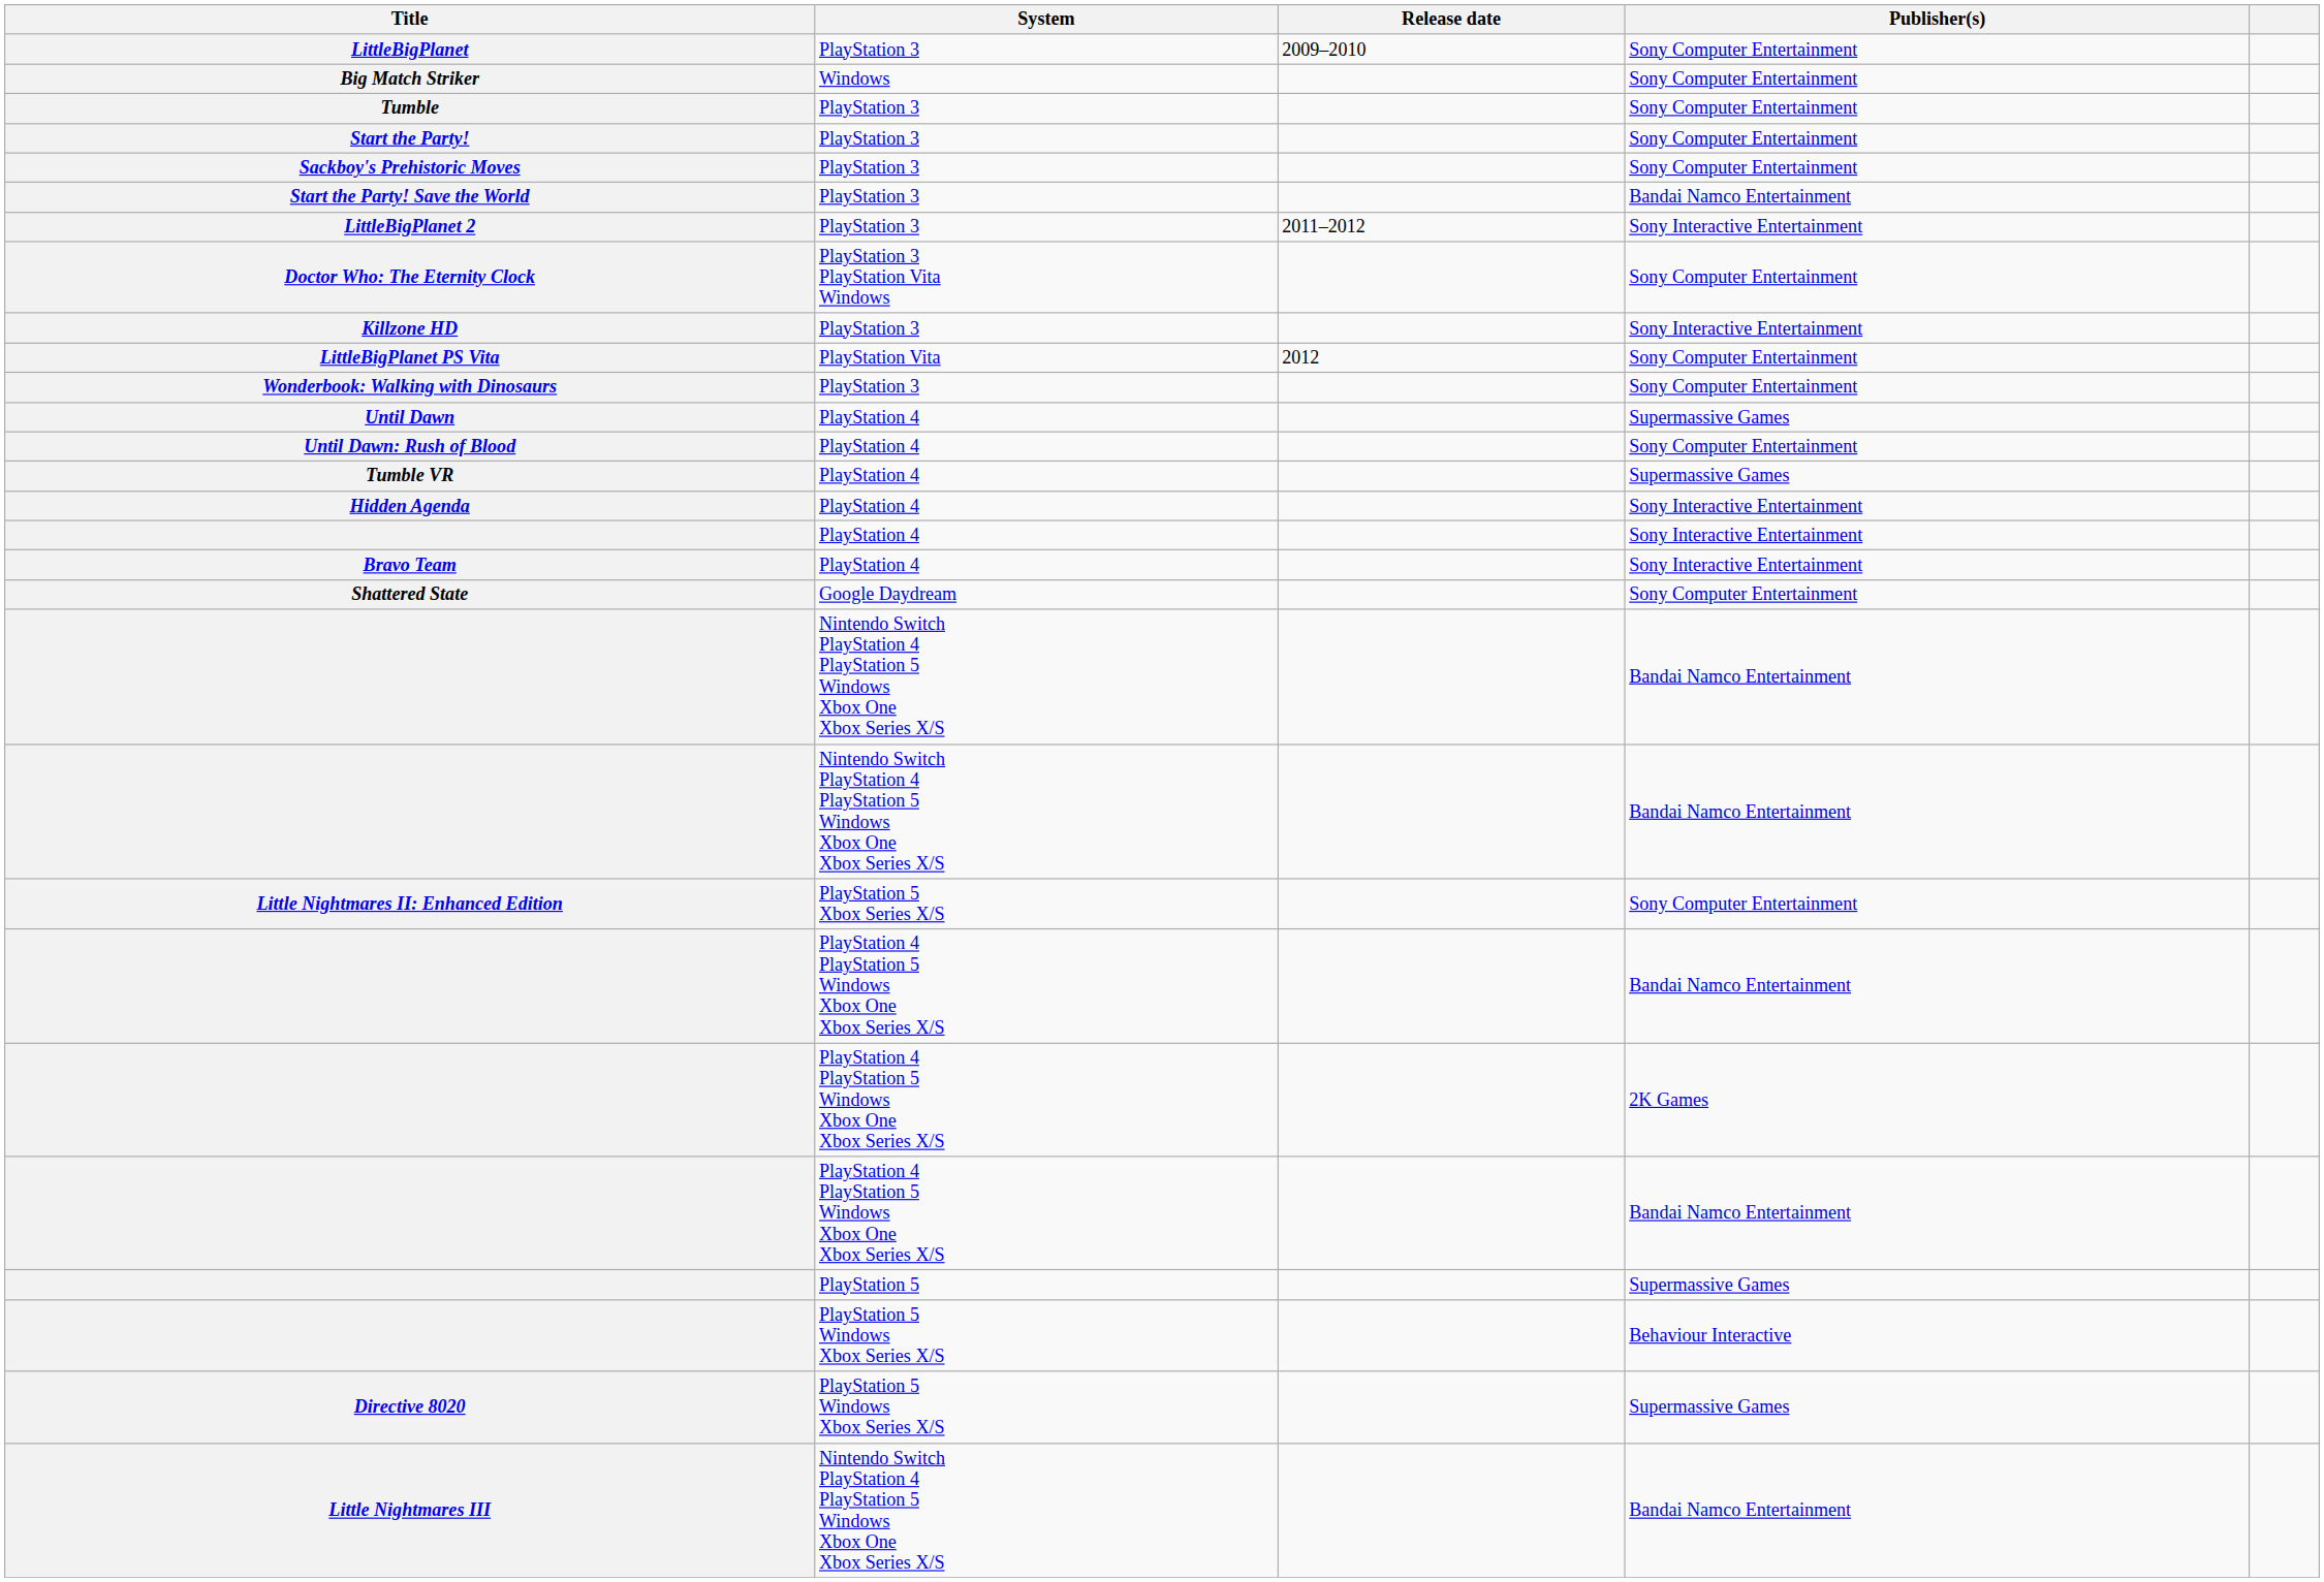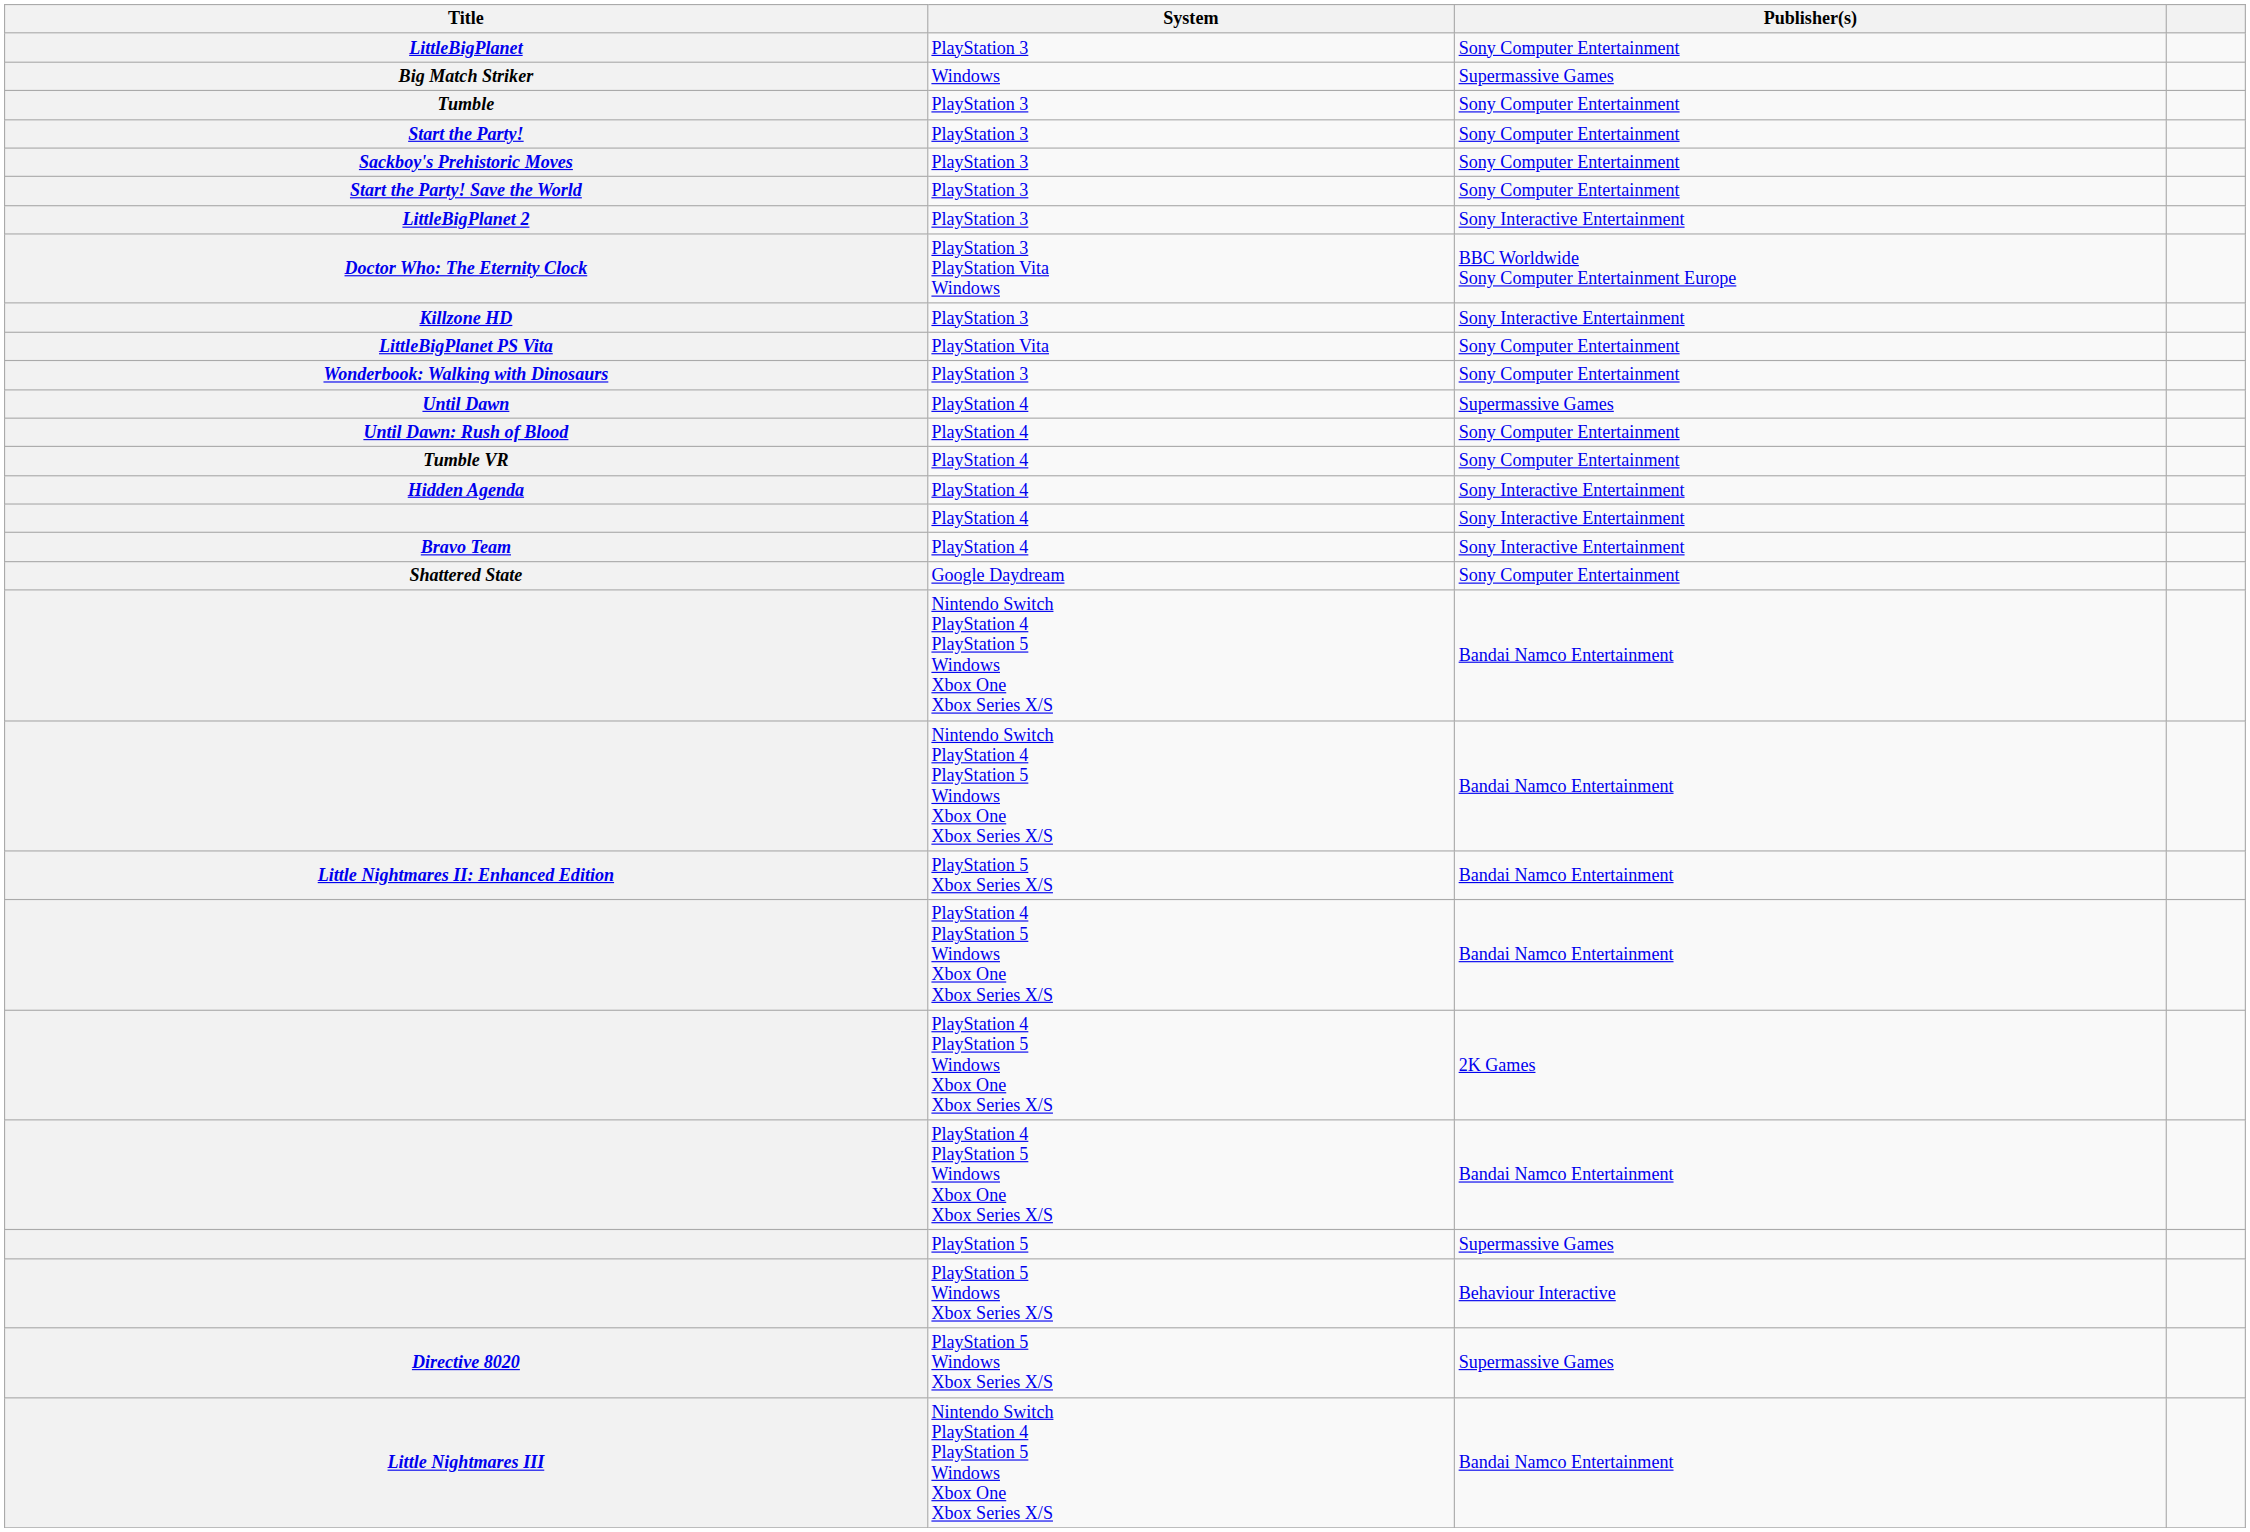- column: Release date | 2009–2010 | 2011–2012 | 2012
Big Match Striker | Publisher(s): Sony Computer Entertainment -> Supermassive Games
Start the Party! Save the World | Publisher(s): Bandai Namco Entertainment -> Sony Computer Entertainment
Doctor Who: The Eternity Clock | Publisher(s): Sony Computer Entertainment -> BBC Worldwide Sony Computer Entertainment Europe
Tumble VR | Publisher(s): Supermassive Games -> Sony Computer Entertainment
Little Nightmares II: Enhanced Edition | Publisher(s): Sony Computer Entertainment -> Bandai Namco Entertainment
